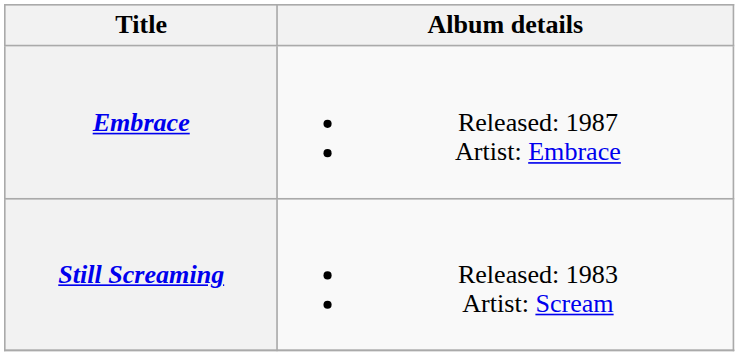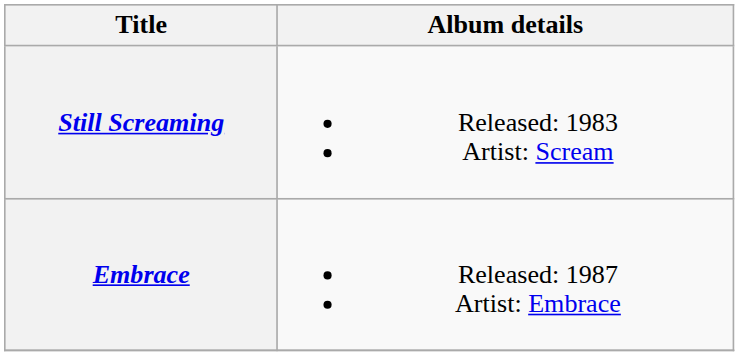rows swapped: Still Screaming <-> Embrace
